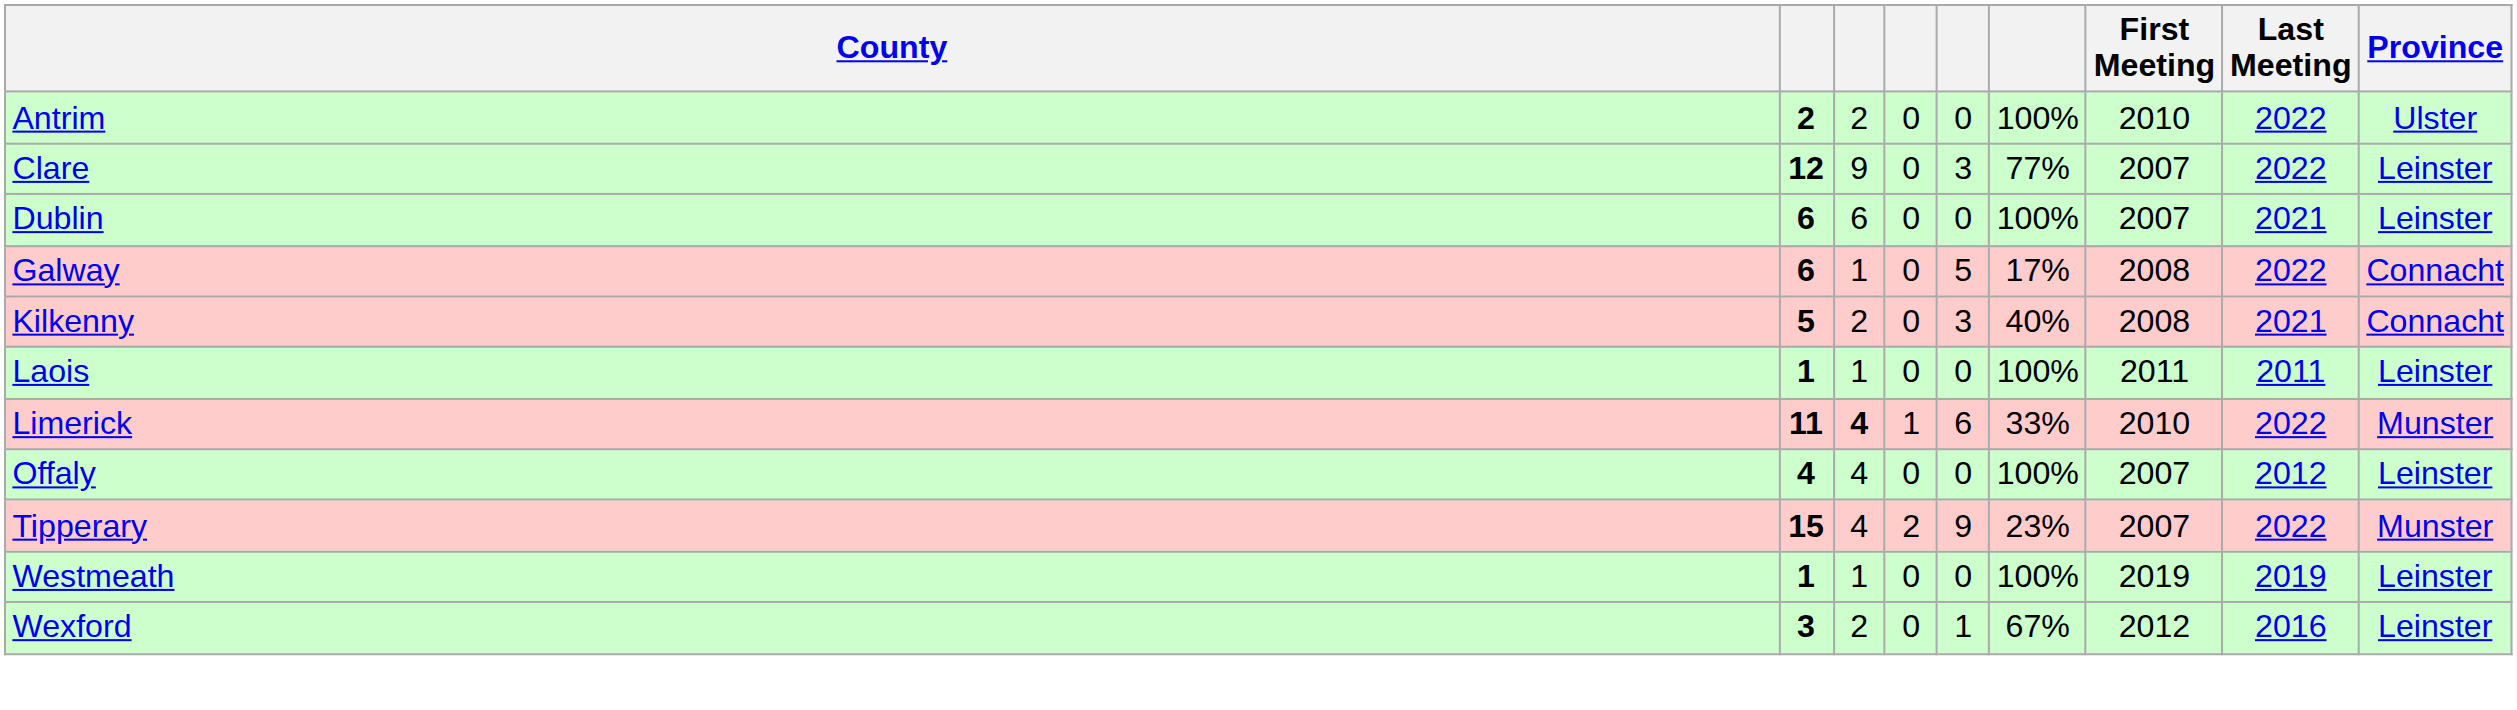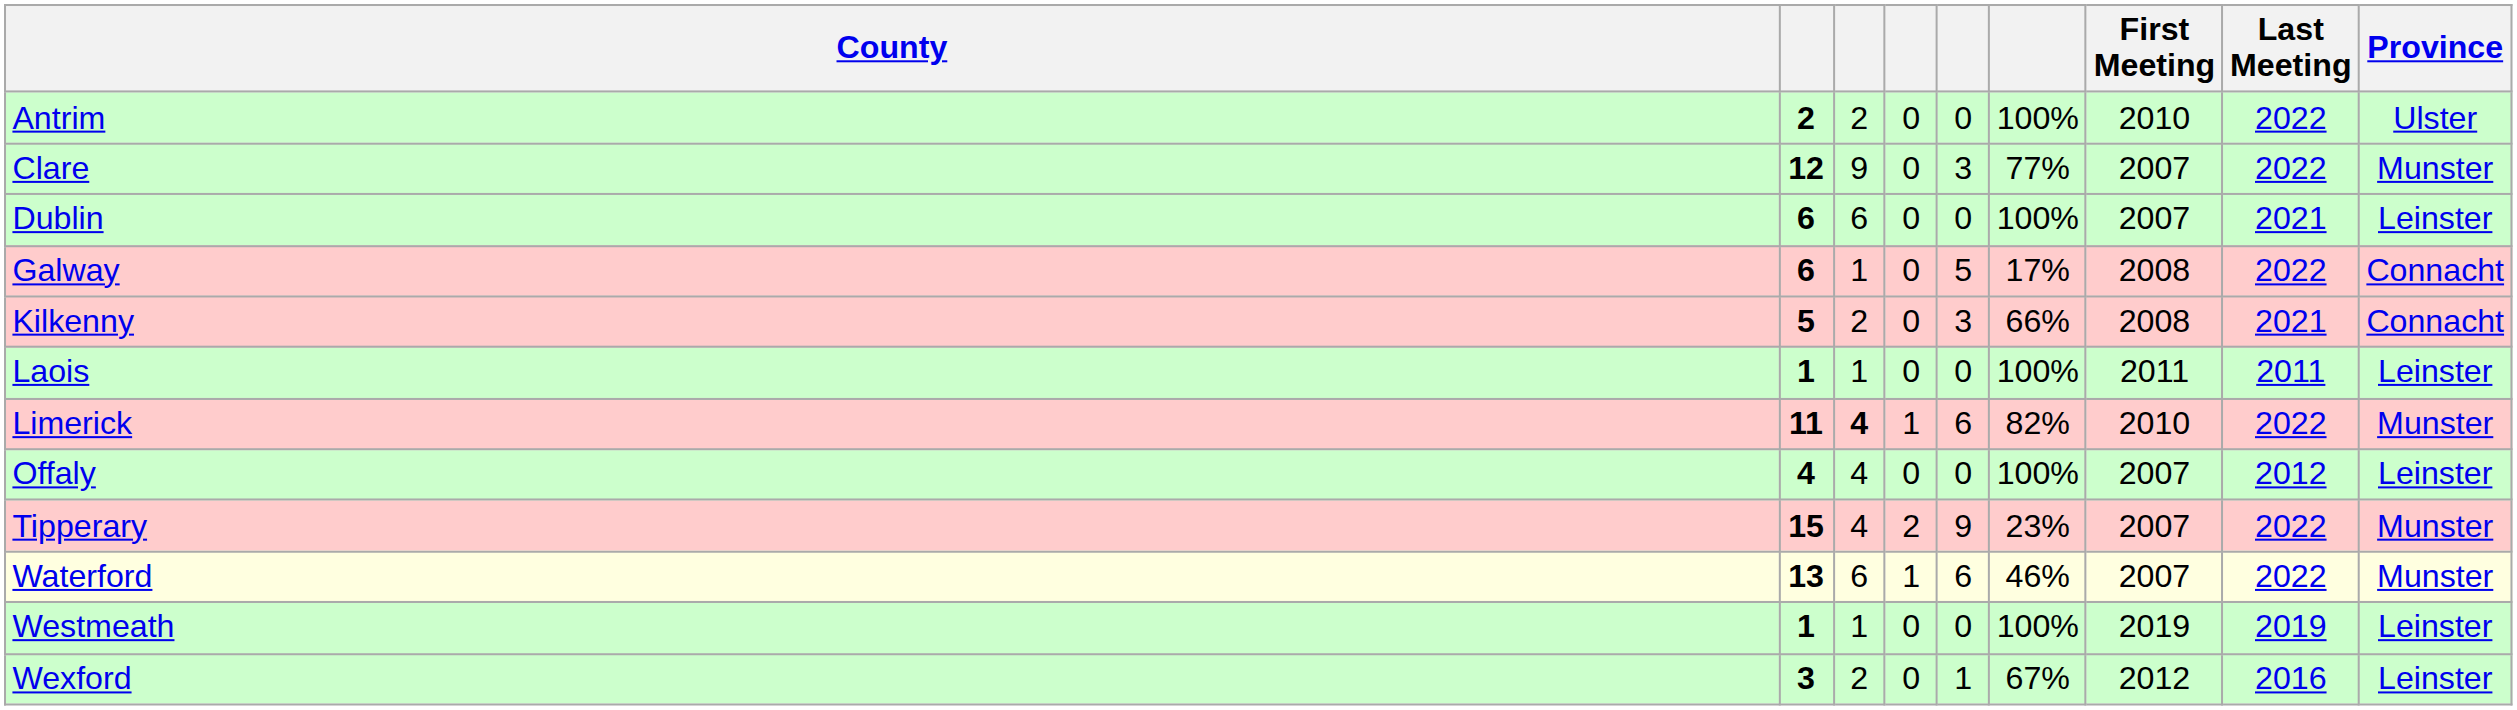Clare | Province: Leinster -> Munster
Kilkenny | column 6: 40% -> 66%
Limerick | column 6: 33% -> 82%
+ row: Waterford | 13 | 6 | 1 | 6 | 46% | 2007 | 2022 | Munster
